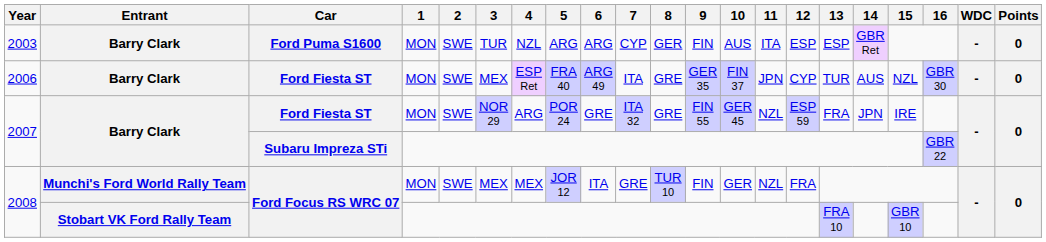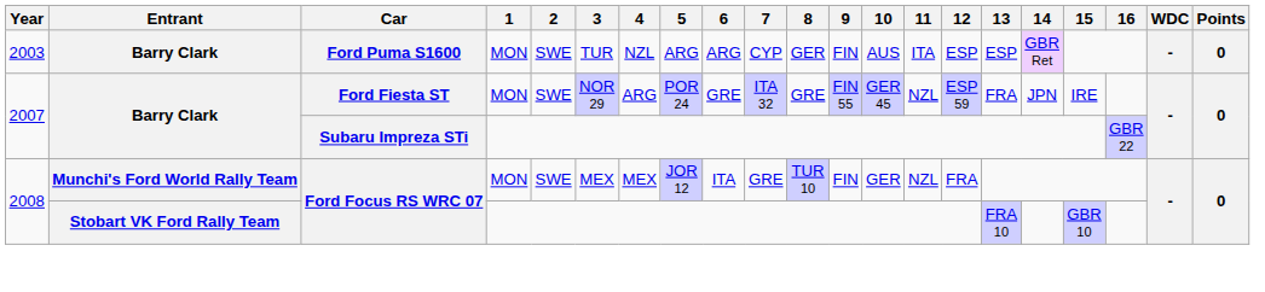- row: 2006 | Barry Clark | Ford Fiesta ST | MON | SWE | MEX | ESP Ret | FRA 40 | ARG 49 | ITA | GRE | GER 35 | FIN 37 | JPN | CYP | TUR | AUS | NZL | GBR 30 | - | 0
